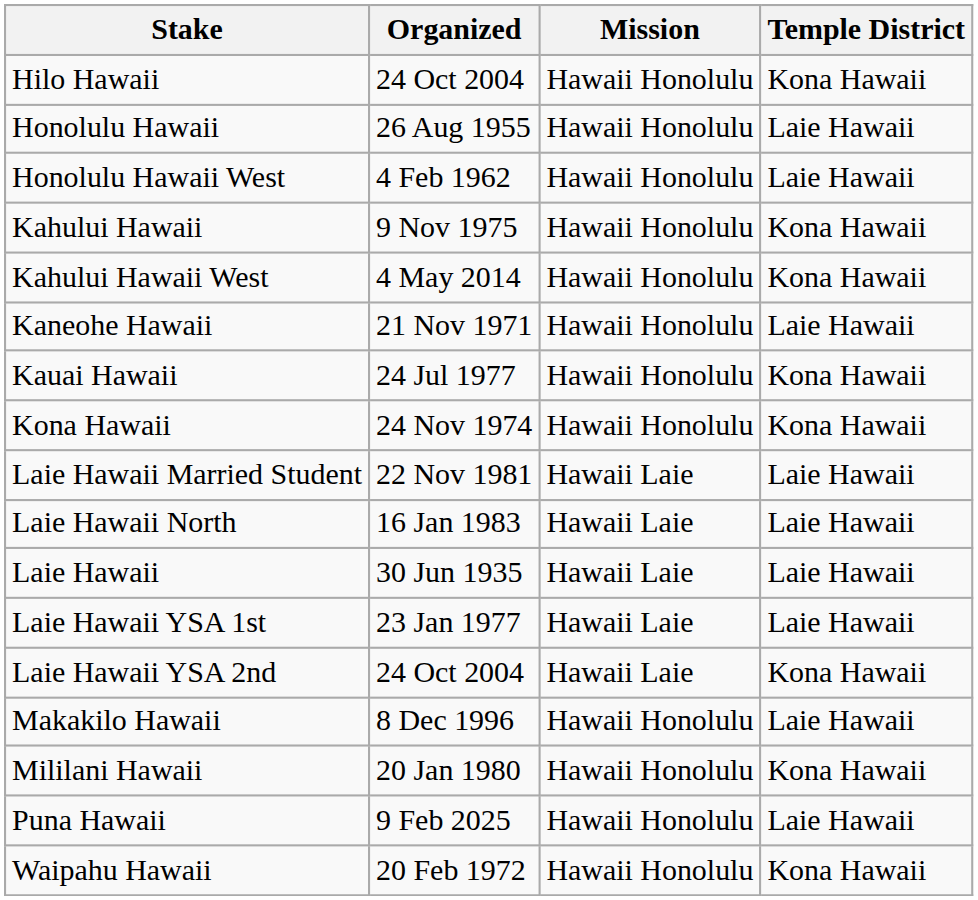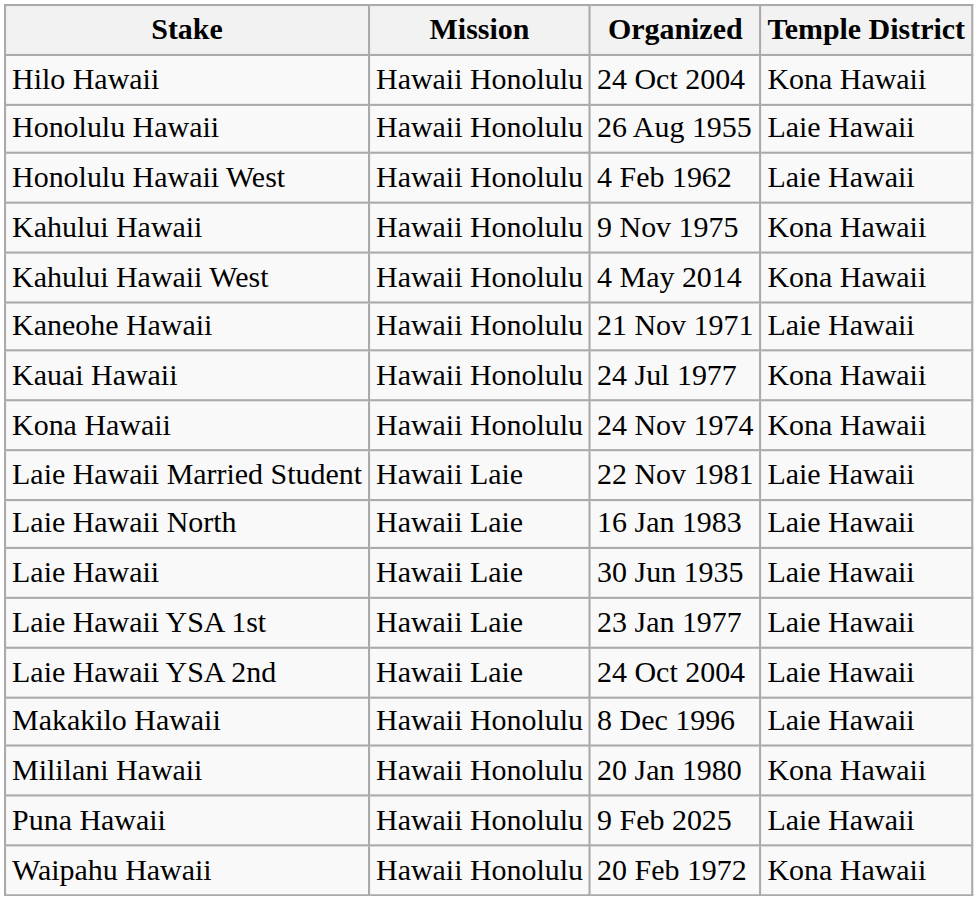columns swapped: Organized <-> Mission
Laie Hawaii YSA 2nd | Temple District: Kona Hawaii -> Laie Hawaii
